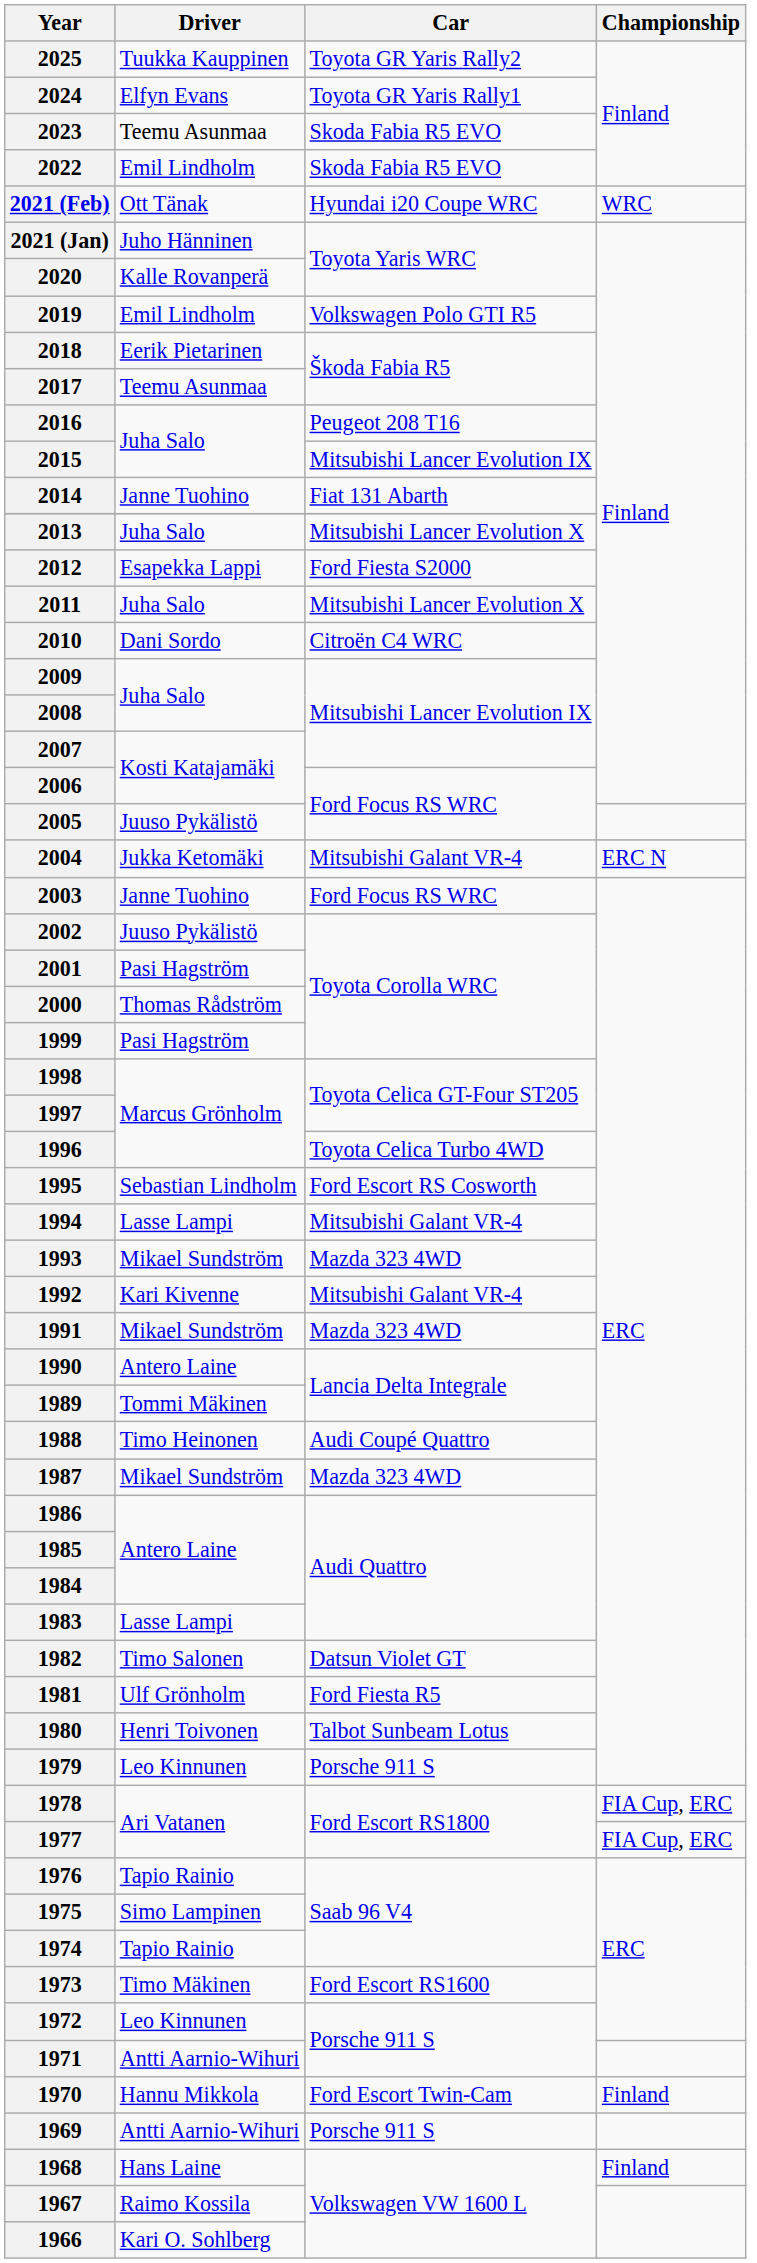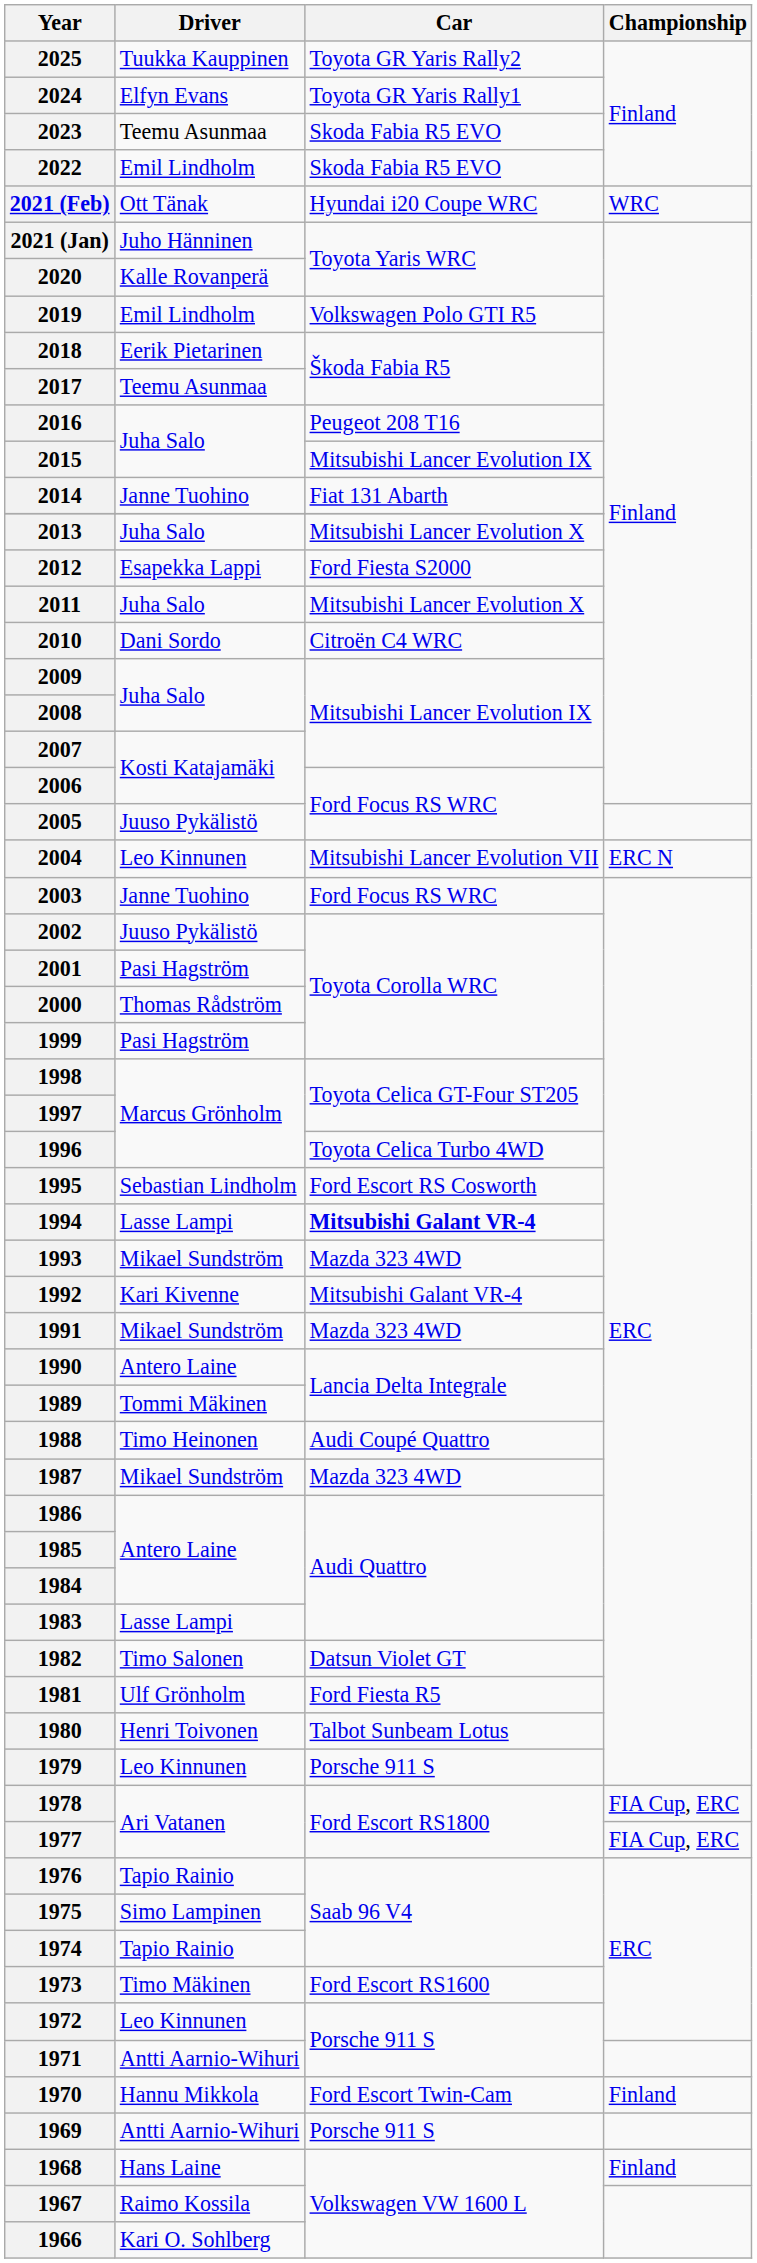2004 | Driver: Jukka Ketomäki -> Leo Kinnunen
2004 | Car: Mitsubishi Galant VR-4 -> Mitsubishi Lancer Evolution VII
1994 | Car: normal -> bold
